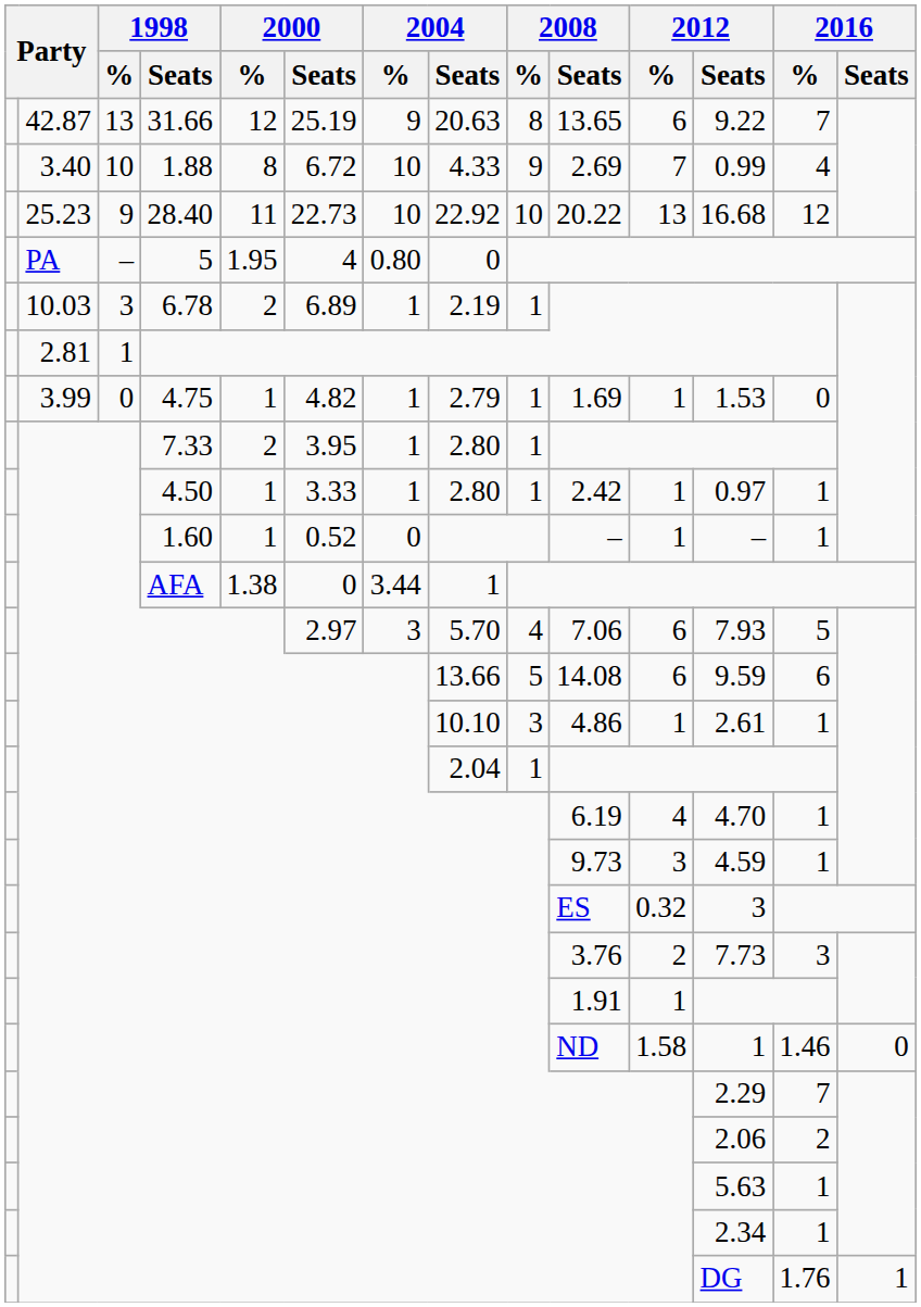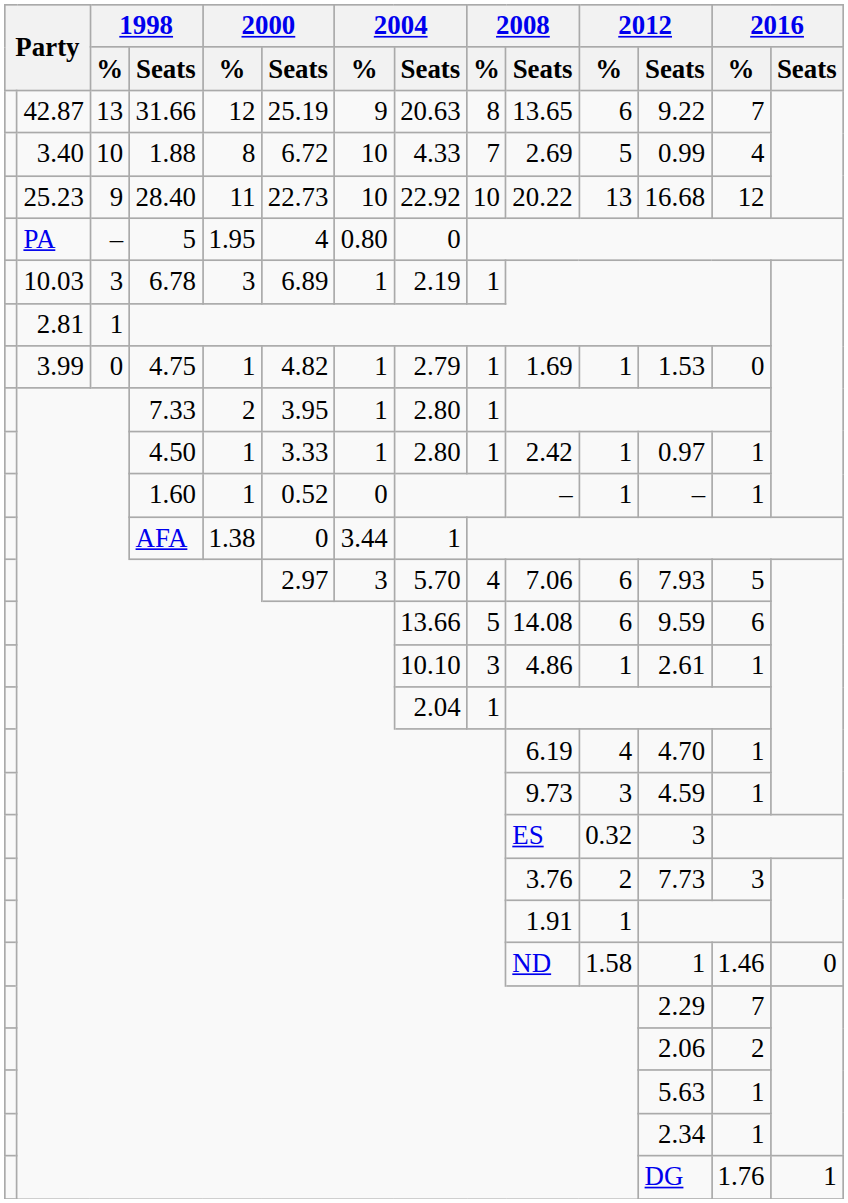1.88 | 2008 / %: 9 -> 7
1.88 | 2012 / %: 7 -> 5
6.78 | 2000 / %: 2 -> 3
